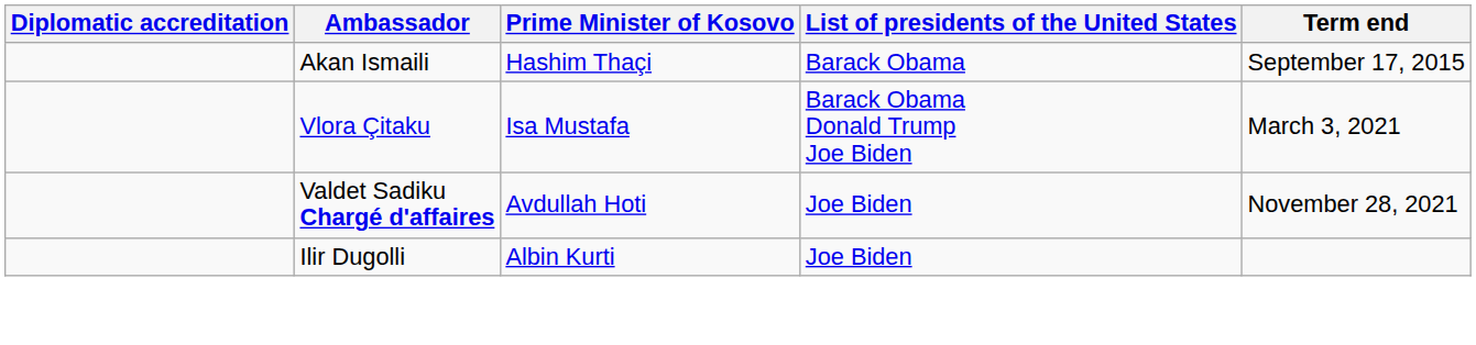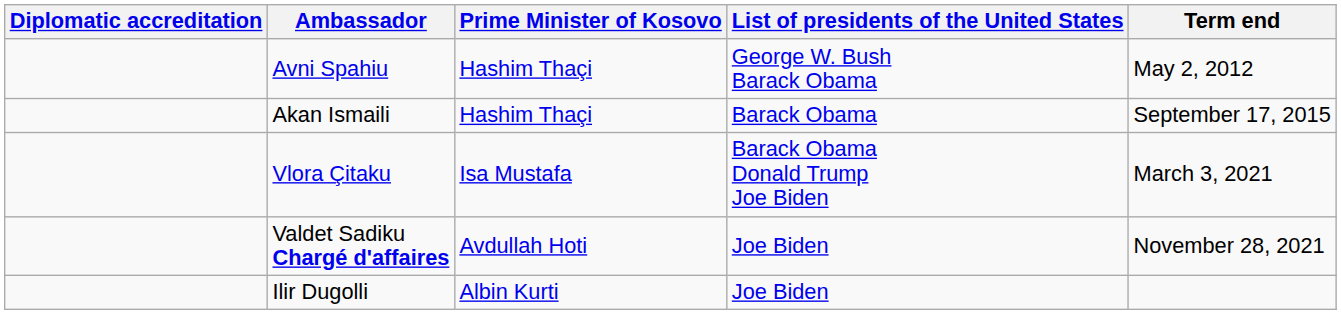+ row: Avni Spahiu | Hashim Thaçi | George W. Bush Barack Obama | May 2, 2012
